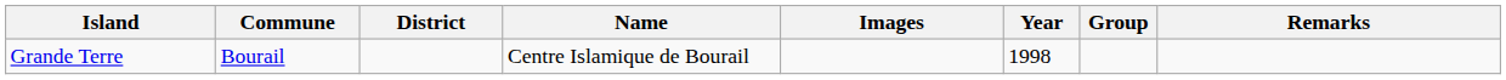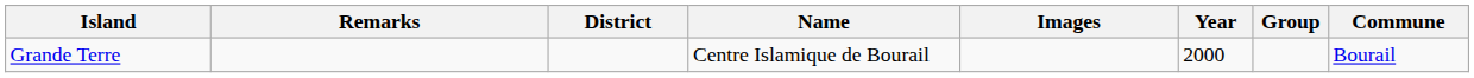columns swapped: Commune <-> Remarks
Grande Terre | Year: 1998 -> 2000
